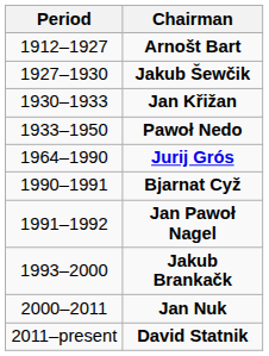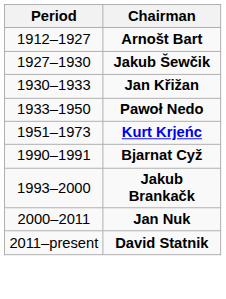+ row: 1951–1973 | Kurt Krjeńc
- row: 1964–1990 | Jurij Grós
- row: 1991–1992 | Jan Pawoł Nagel
